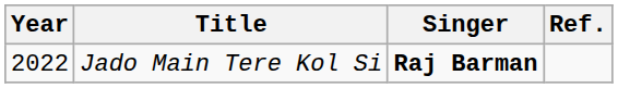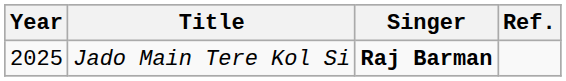Jado Main Tere Kol Si | Year: 2022 -> 2025
